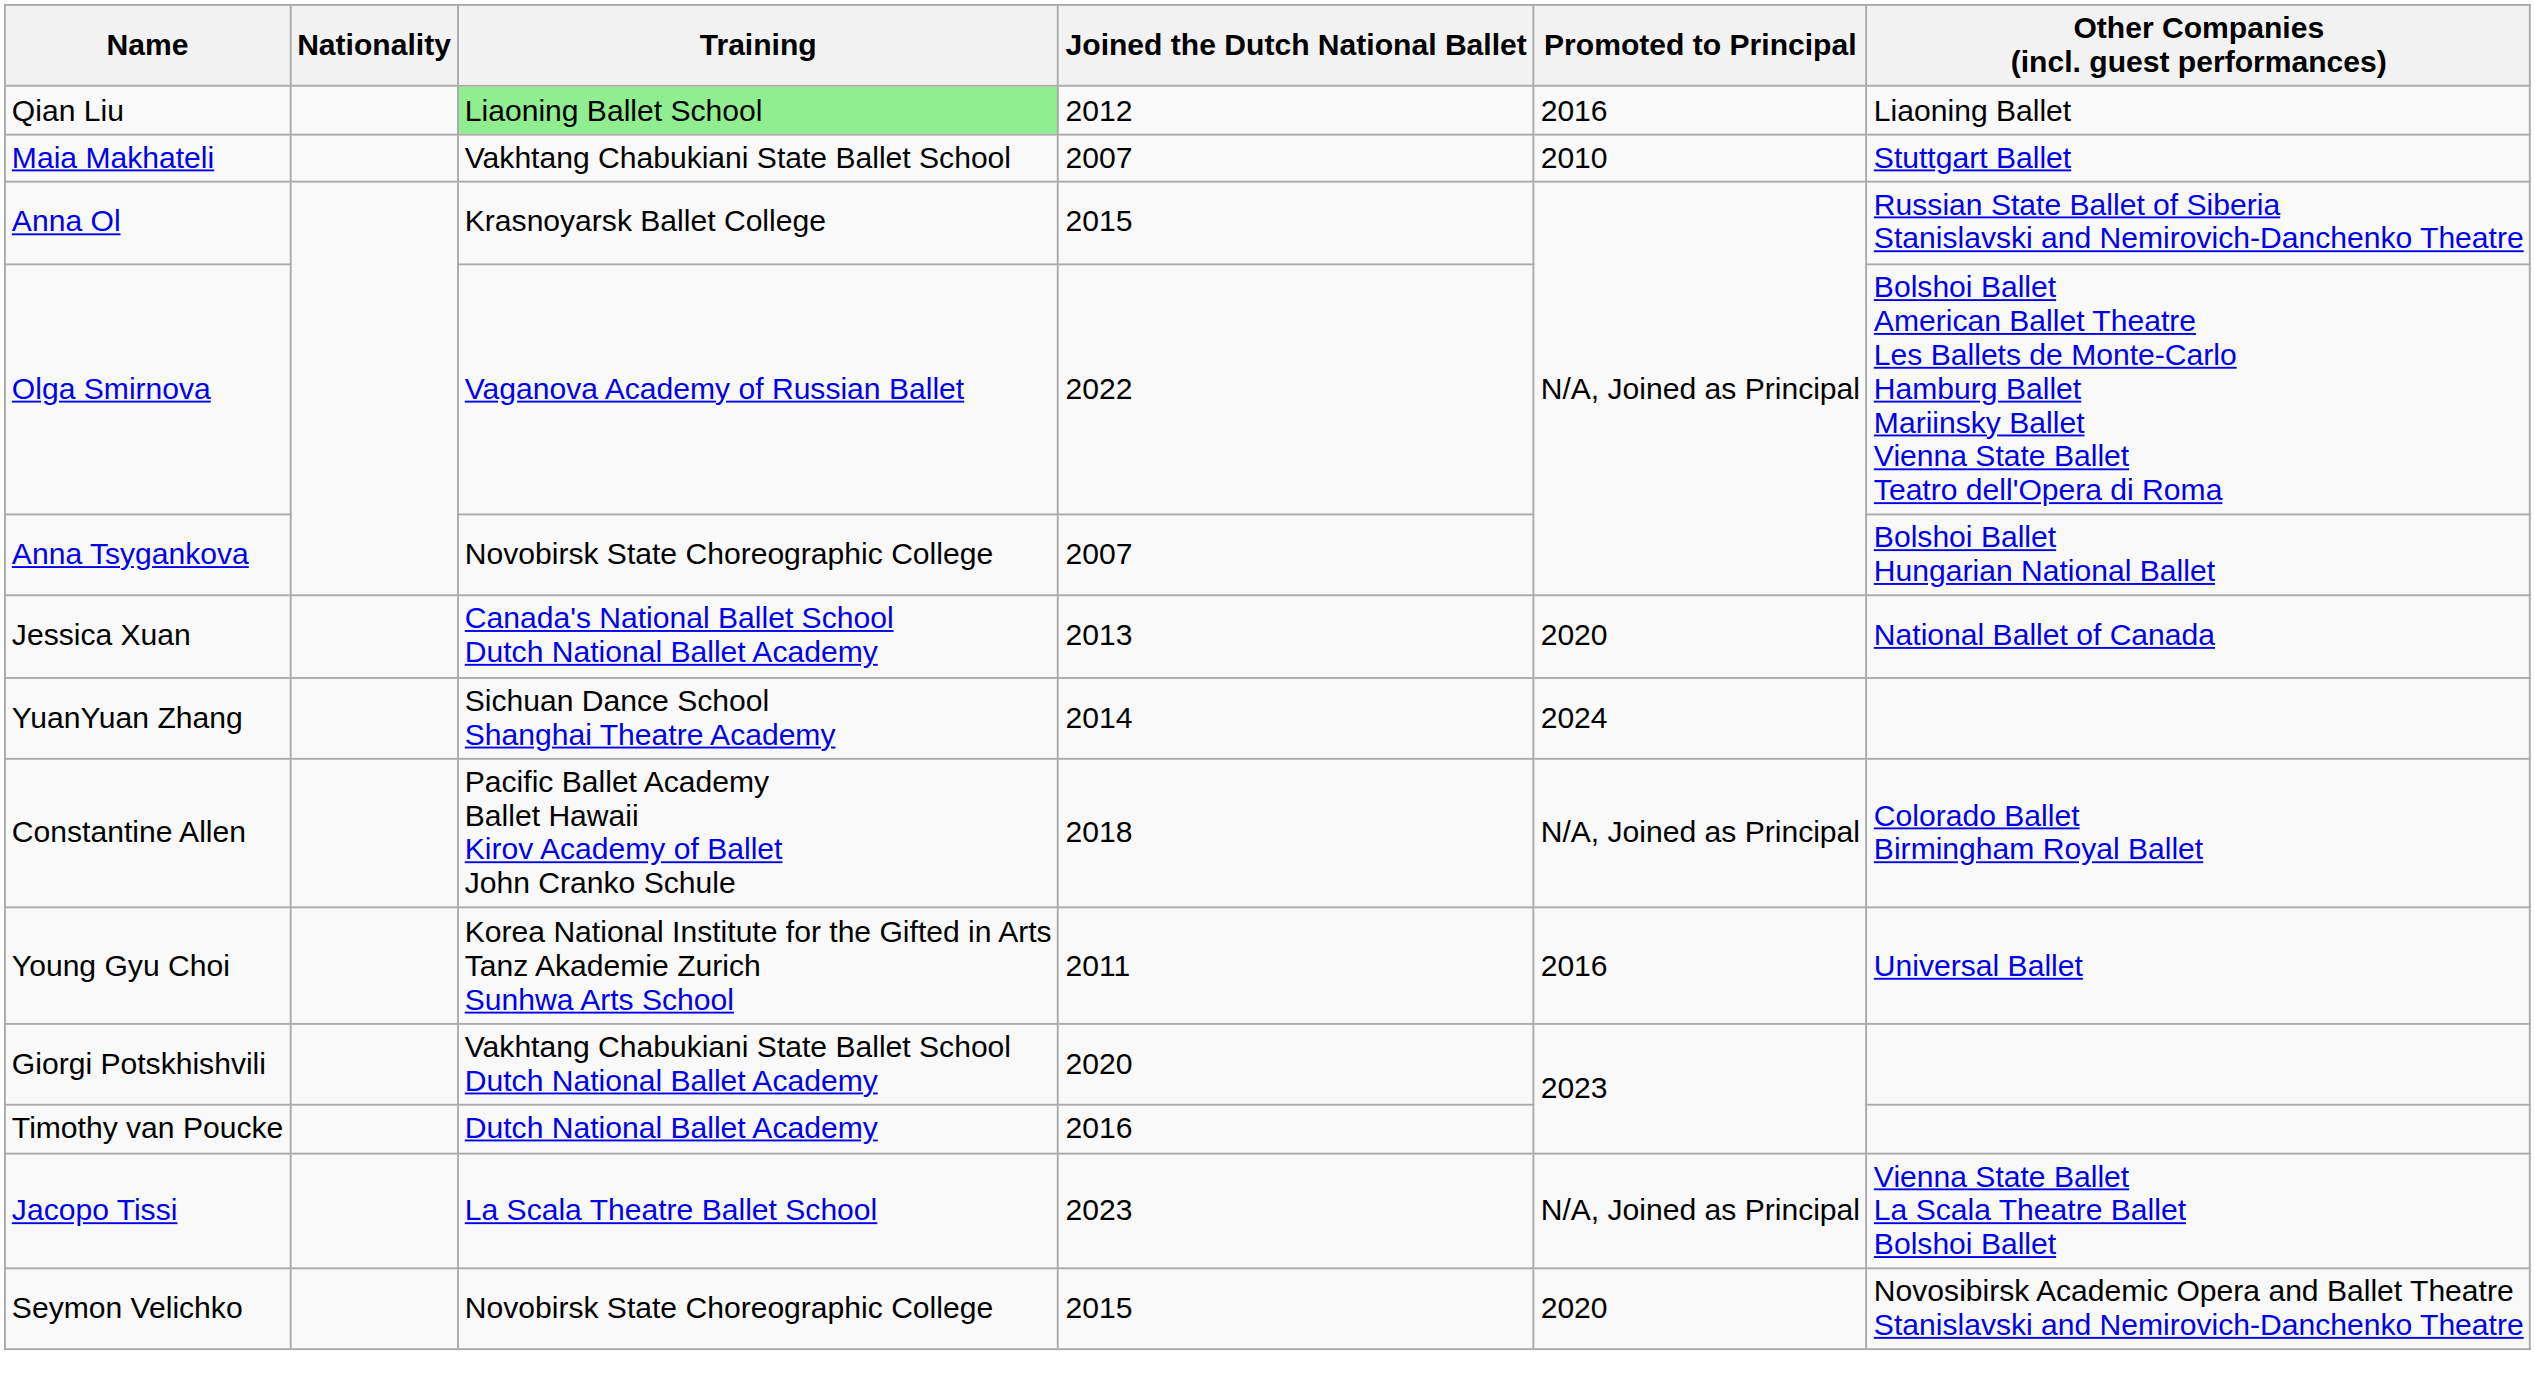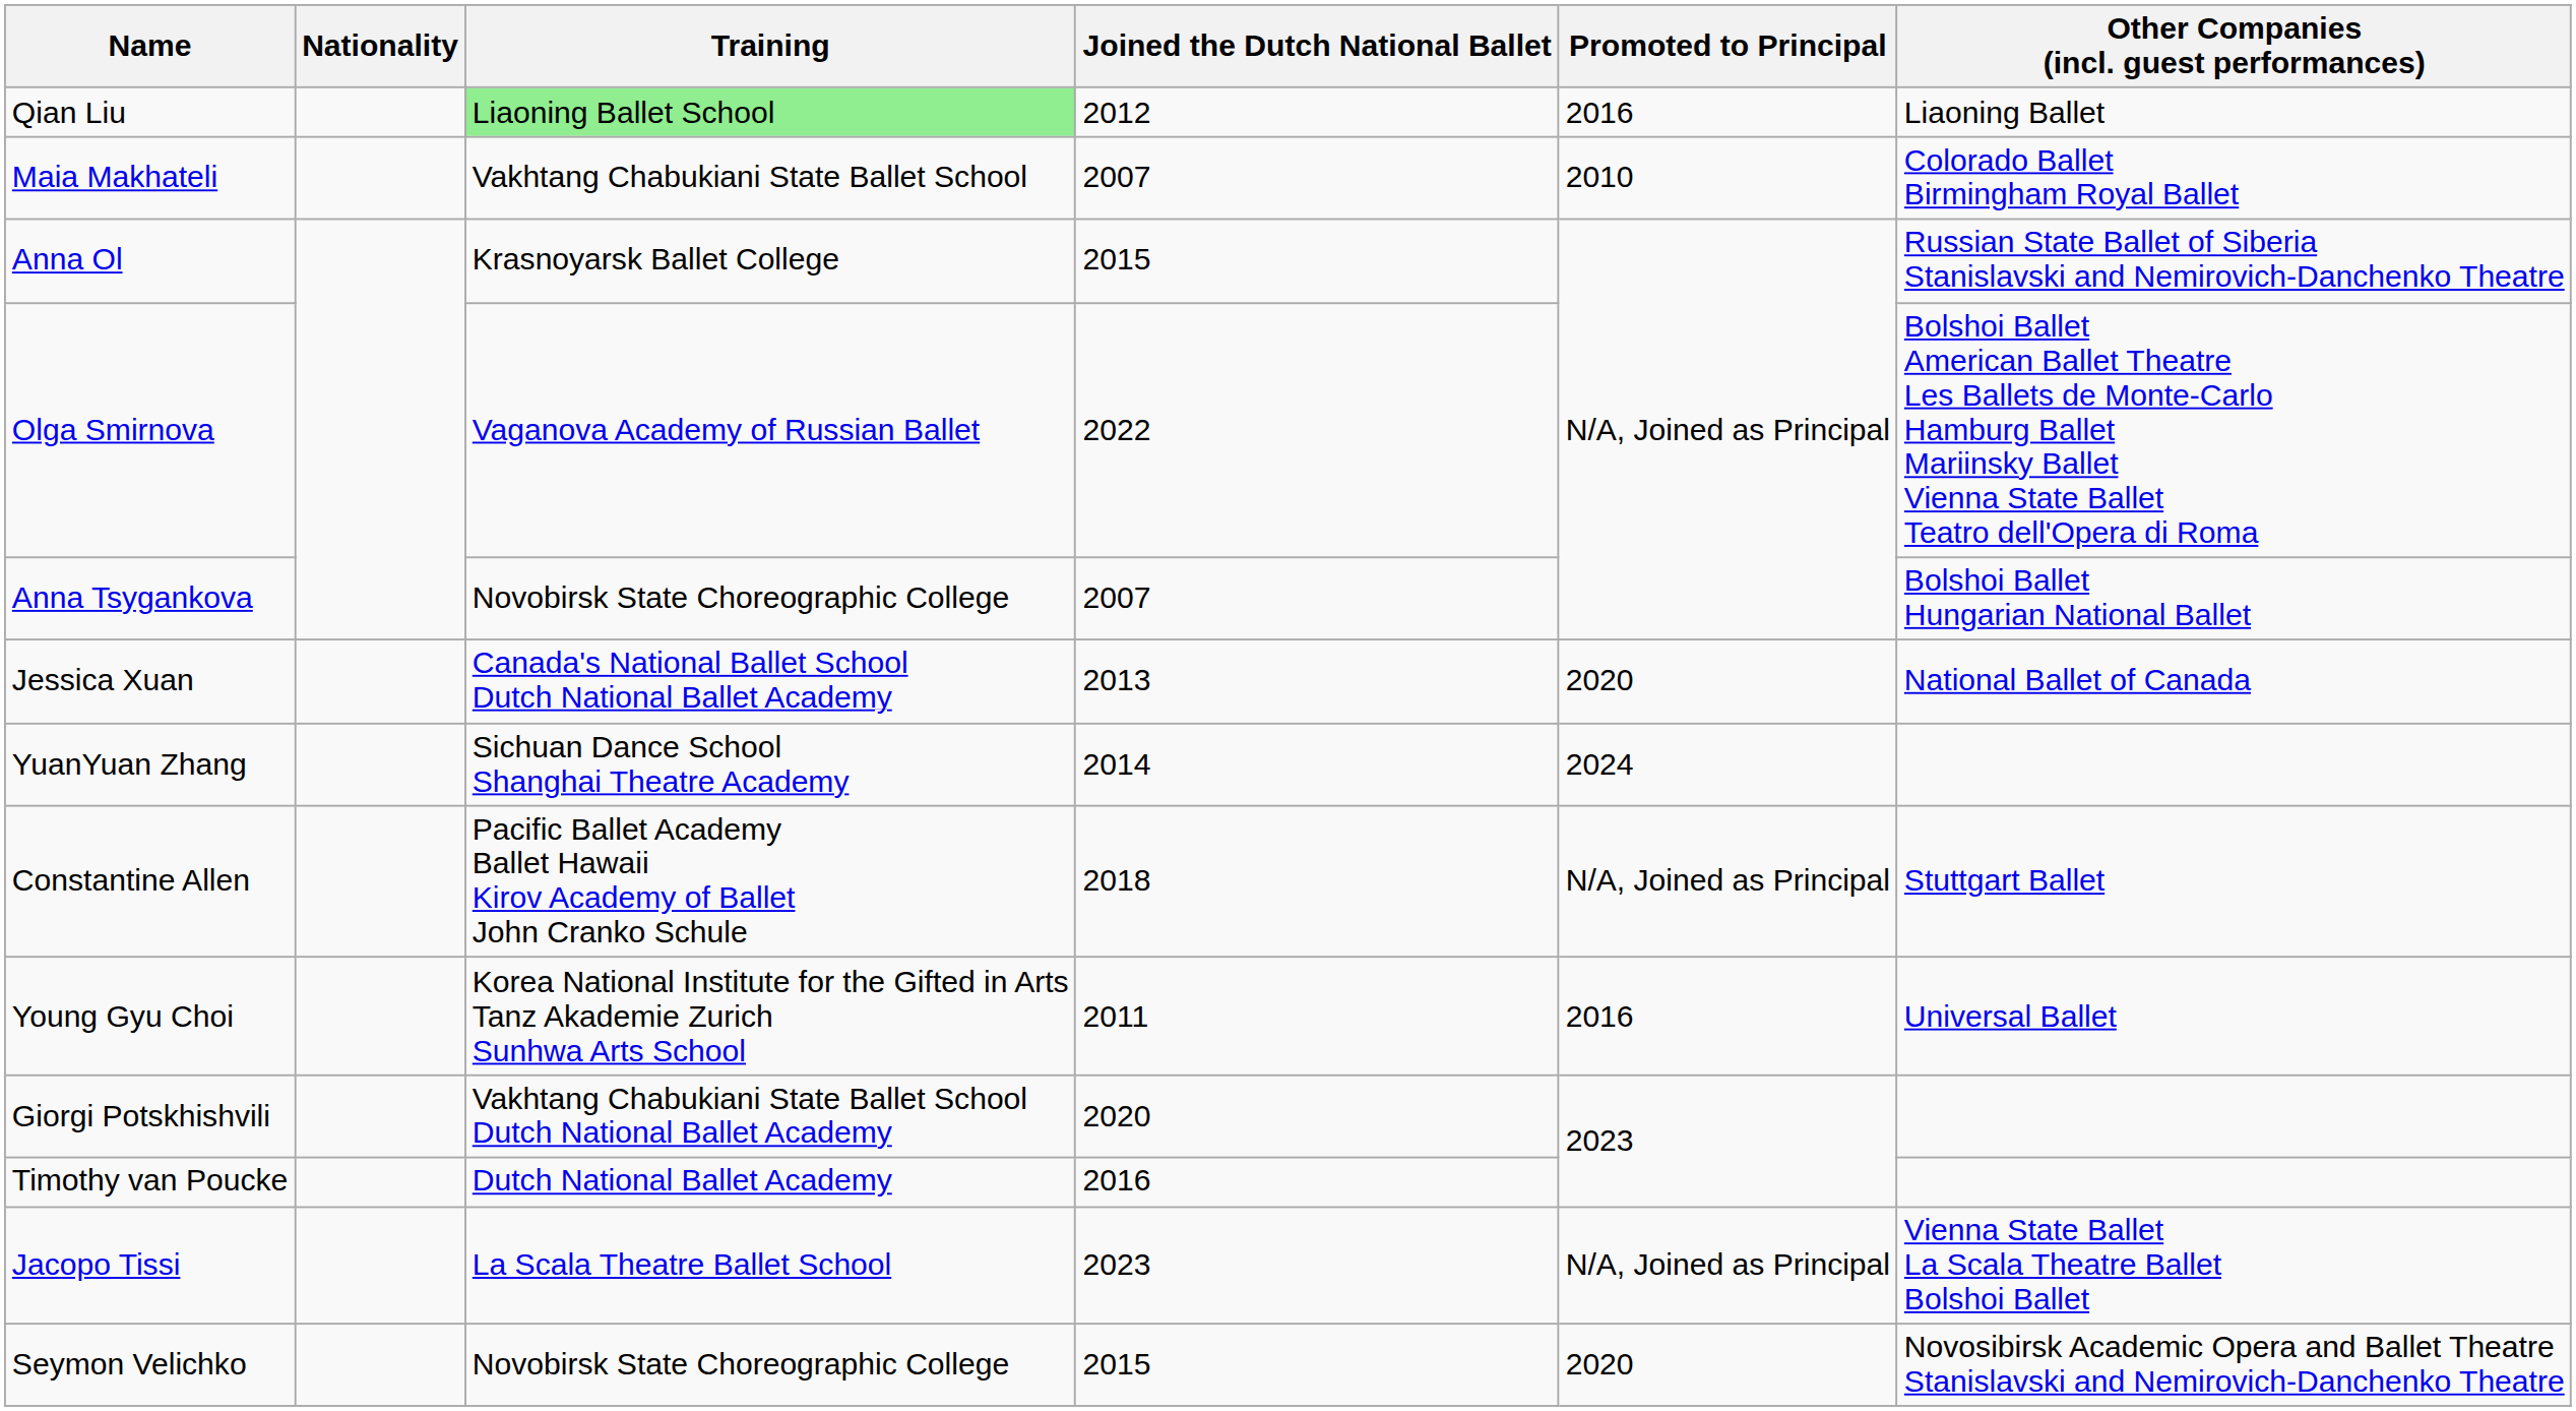Maia Makhateli | Other Companies (incl. guest performances): Stuttgart Ballet -> Colorado Ballet Birmingham Royal Ballet
Constantine Allen | Other Companies (incl. guest performances): Colorado Ballet Birmingham Royal Ballet -> Stuttgart Ballet
